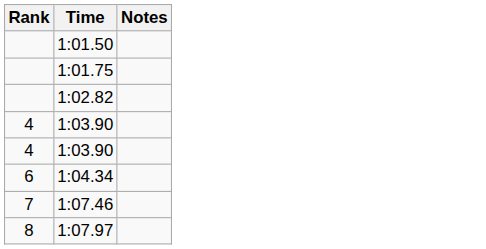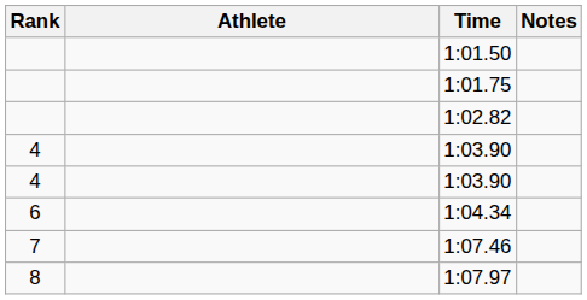+ column: Athlete
